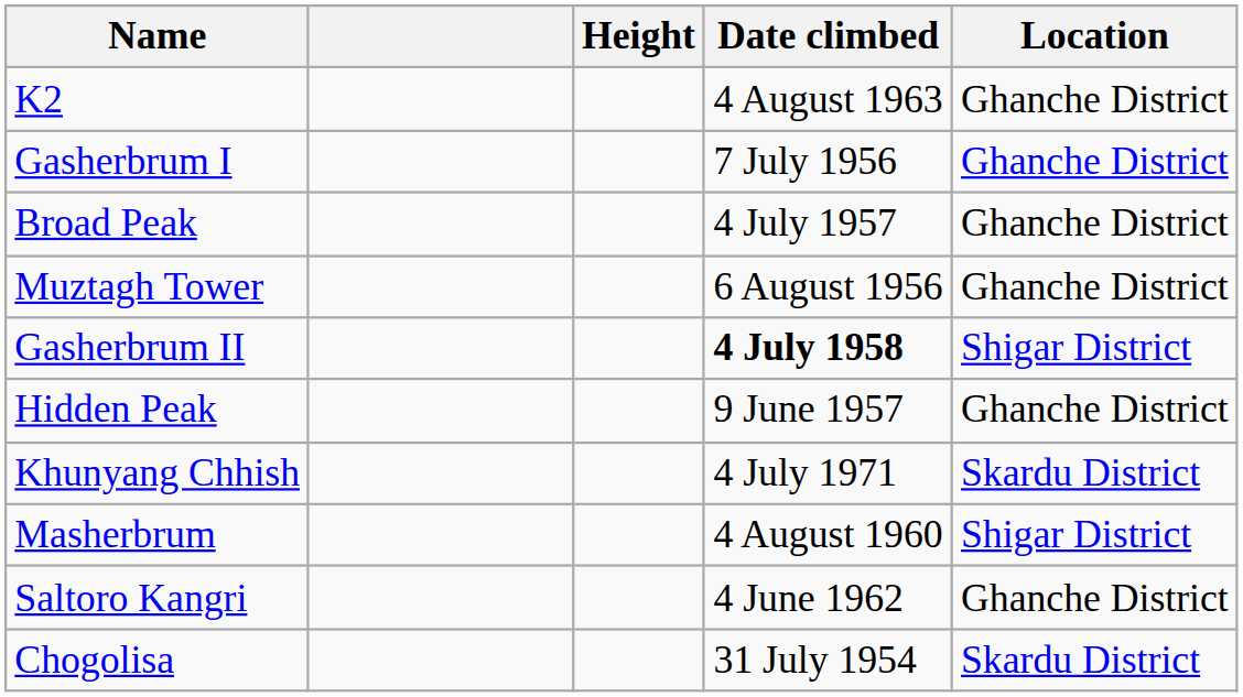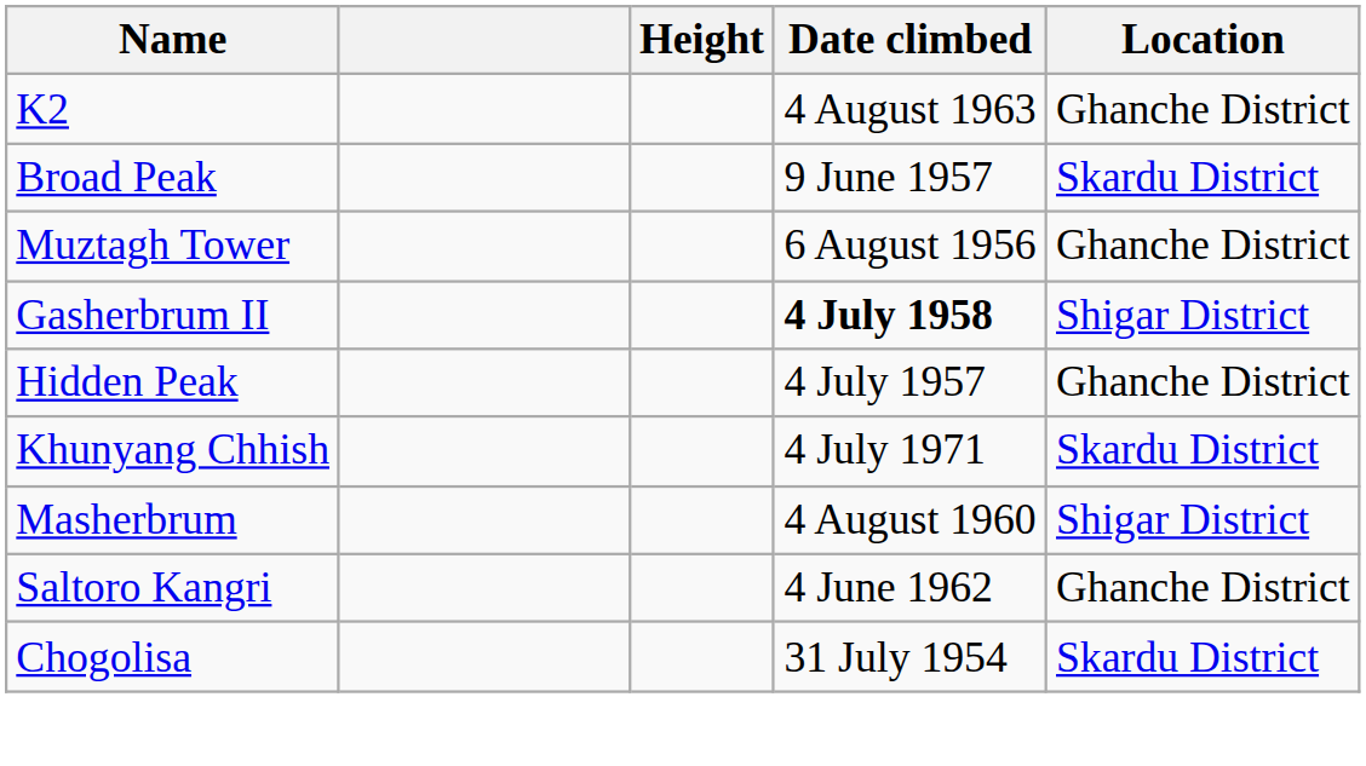- row: Gasherbrum I | 7 July 1956 | Ghanche District
Broad Peak | Date climbed: 4 July 1957 -> 9 June 1957
Broad Peak | Location: Ghanche District -> Skardu District
Hidden Peak | Date climbed: 9 June 1957 -> 4 July 1957
